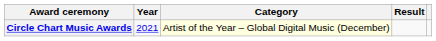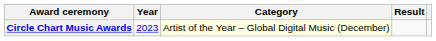Circle Chart Music Awards | Year: 2021 -> 2023
